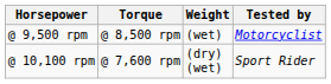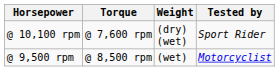rows swapped: @ 9,500 rpm <-> @ 10,100 rpm
